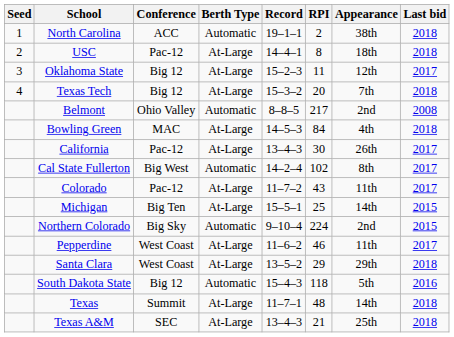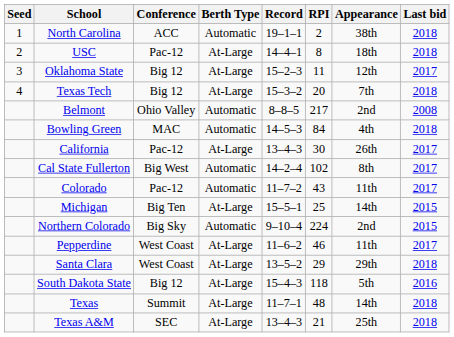Bowling Green | Berth Type: At-Large -> Automatic
Colorado | Berth Type: At-Large -> Automatic
South Dakota State | Berth Type: Automatic -> At-Large
